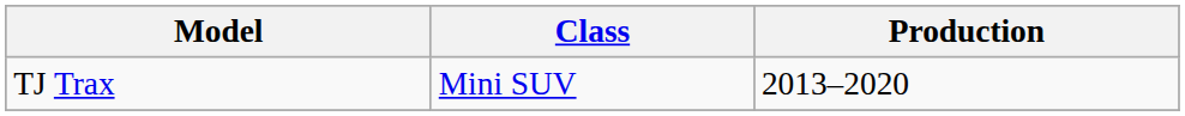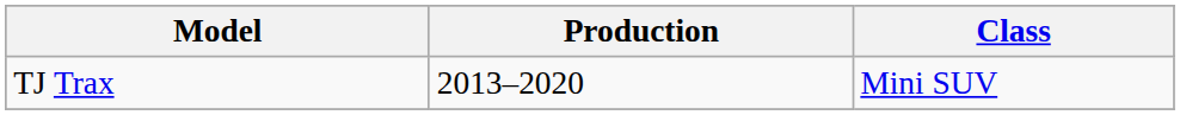columns swapped: Class <-> Production
